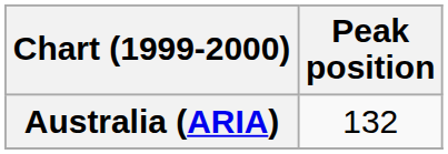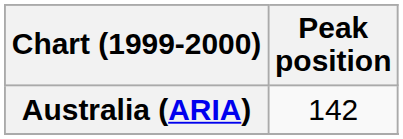Australia (ARIA) | Peak position: 132 -> 142
